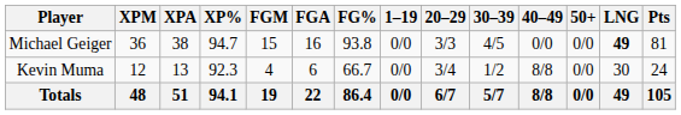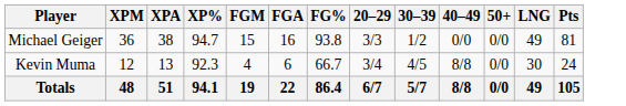- column: 1–19 | 0/0 | 0/0 | 0/0
Michael Geiger | 30–39: 4/5 -> 1/2
Michael Geiger | LNG: bold -> normal
Kevin Muma | 30–39: 1/2 -> 4/5
